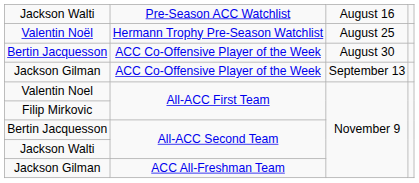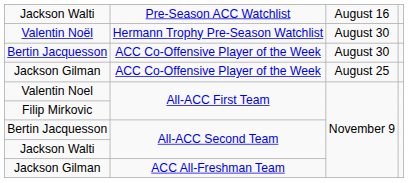Valentin Noël | column 3: August 25 -> August 30
Jackson Gilman / ACC Co-Offensive Player of the Week | column 3: September 13 -> August 25
